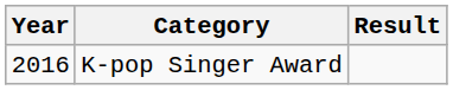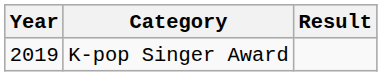K-pop Singer Award | Year: 2016 -> 2019
